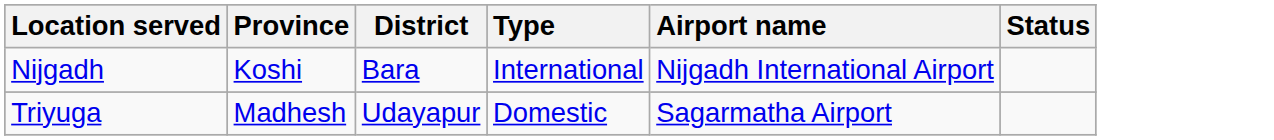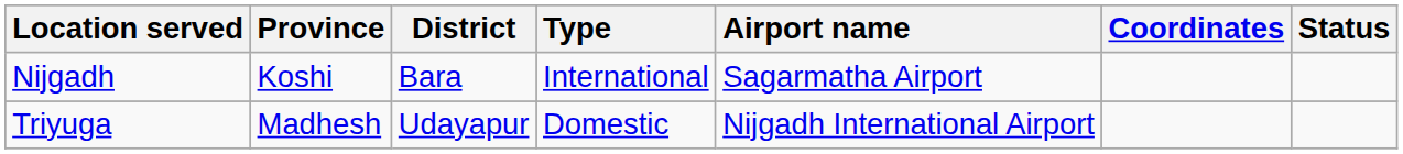+ column: Coordinates
Nijgadh | Airport name: Nijgadh International Airport -> Sagarmatha Airport
Triyuga | Airport name: Sagarmatha Airport -> Nijgadh International Airport
